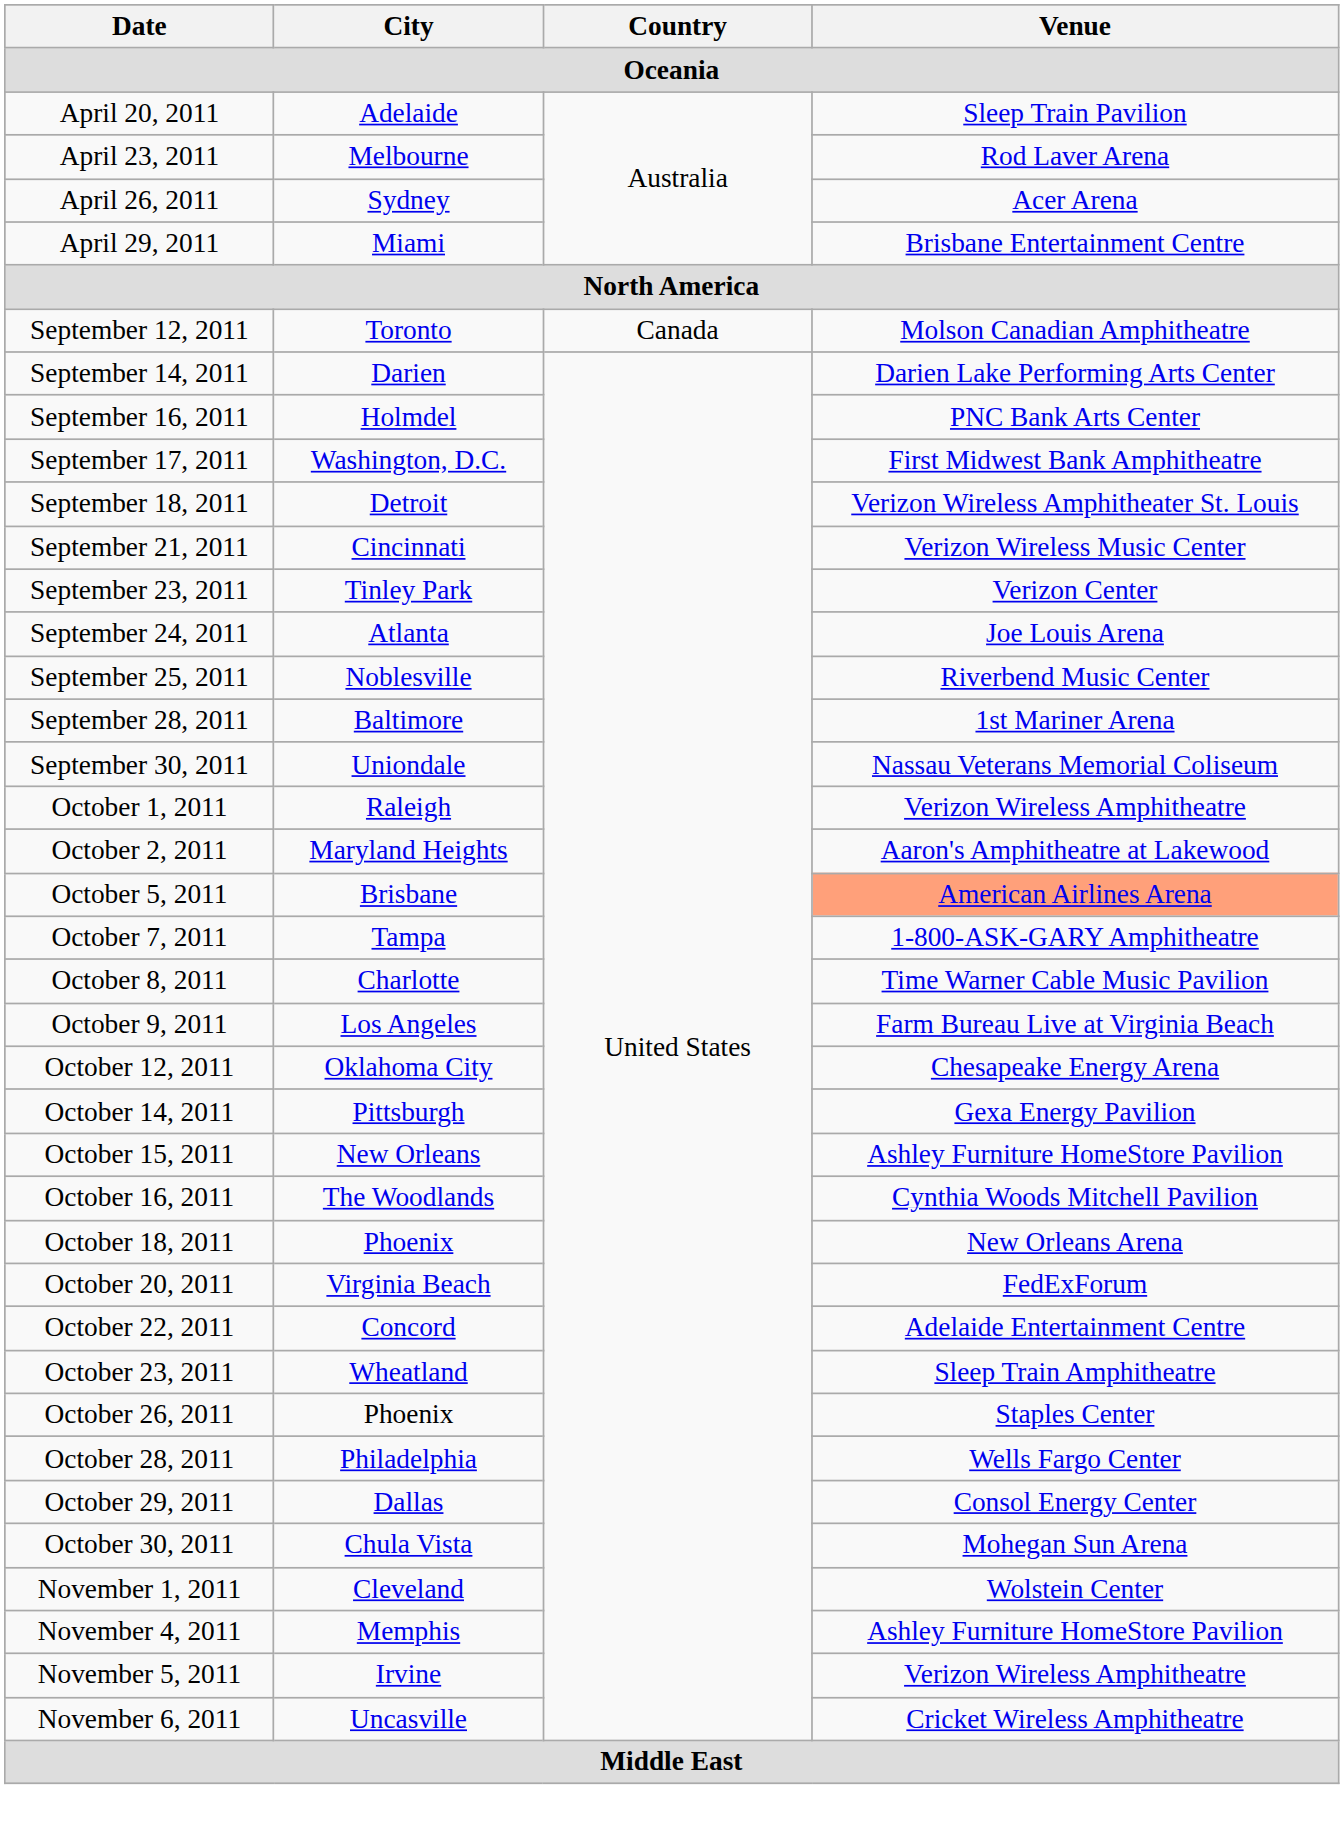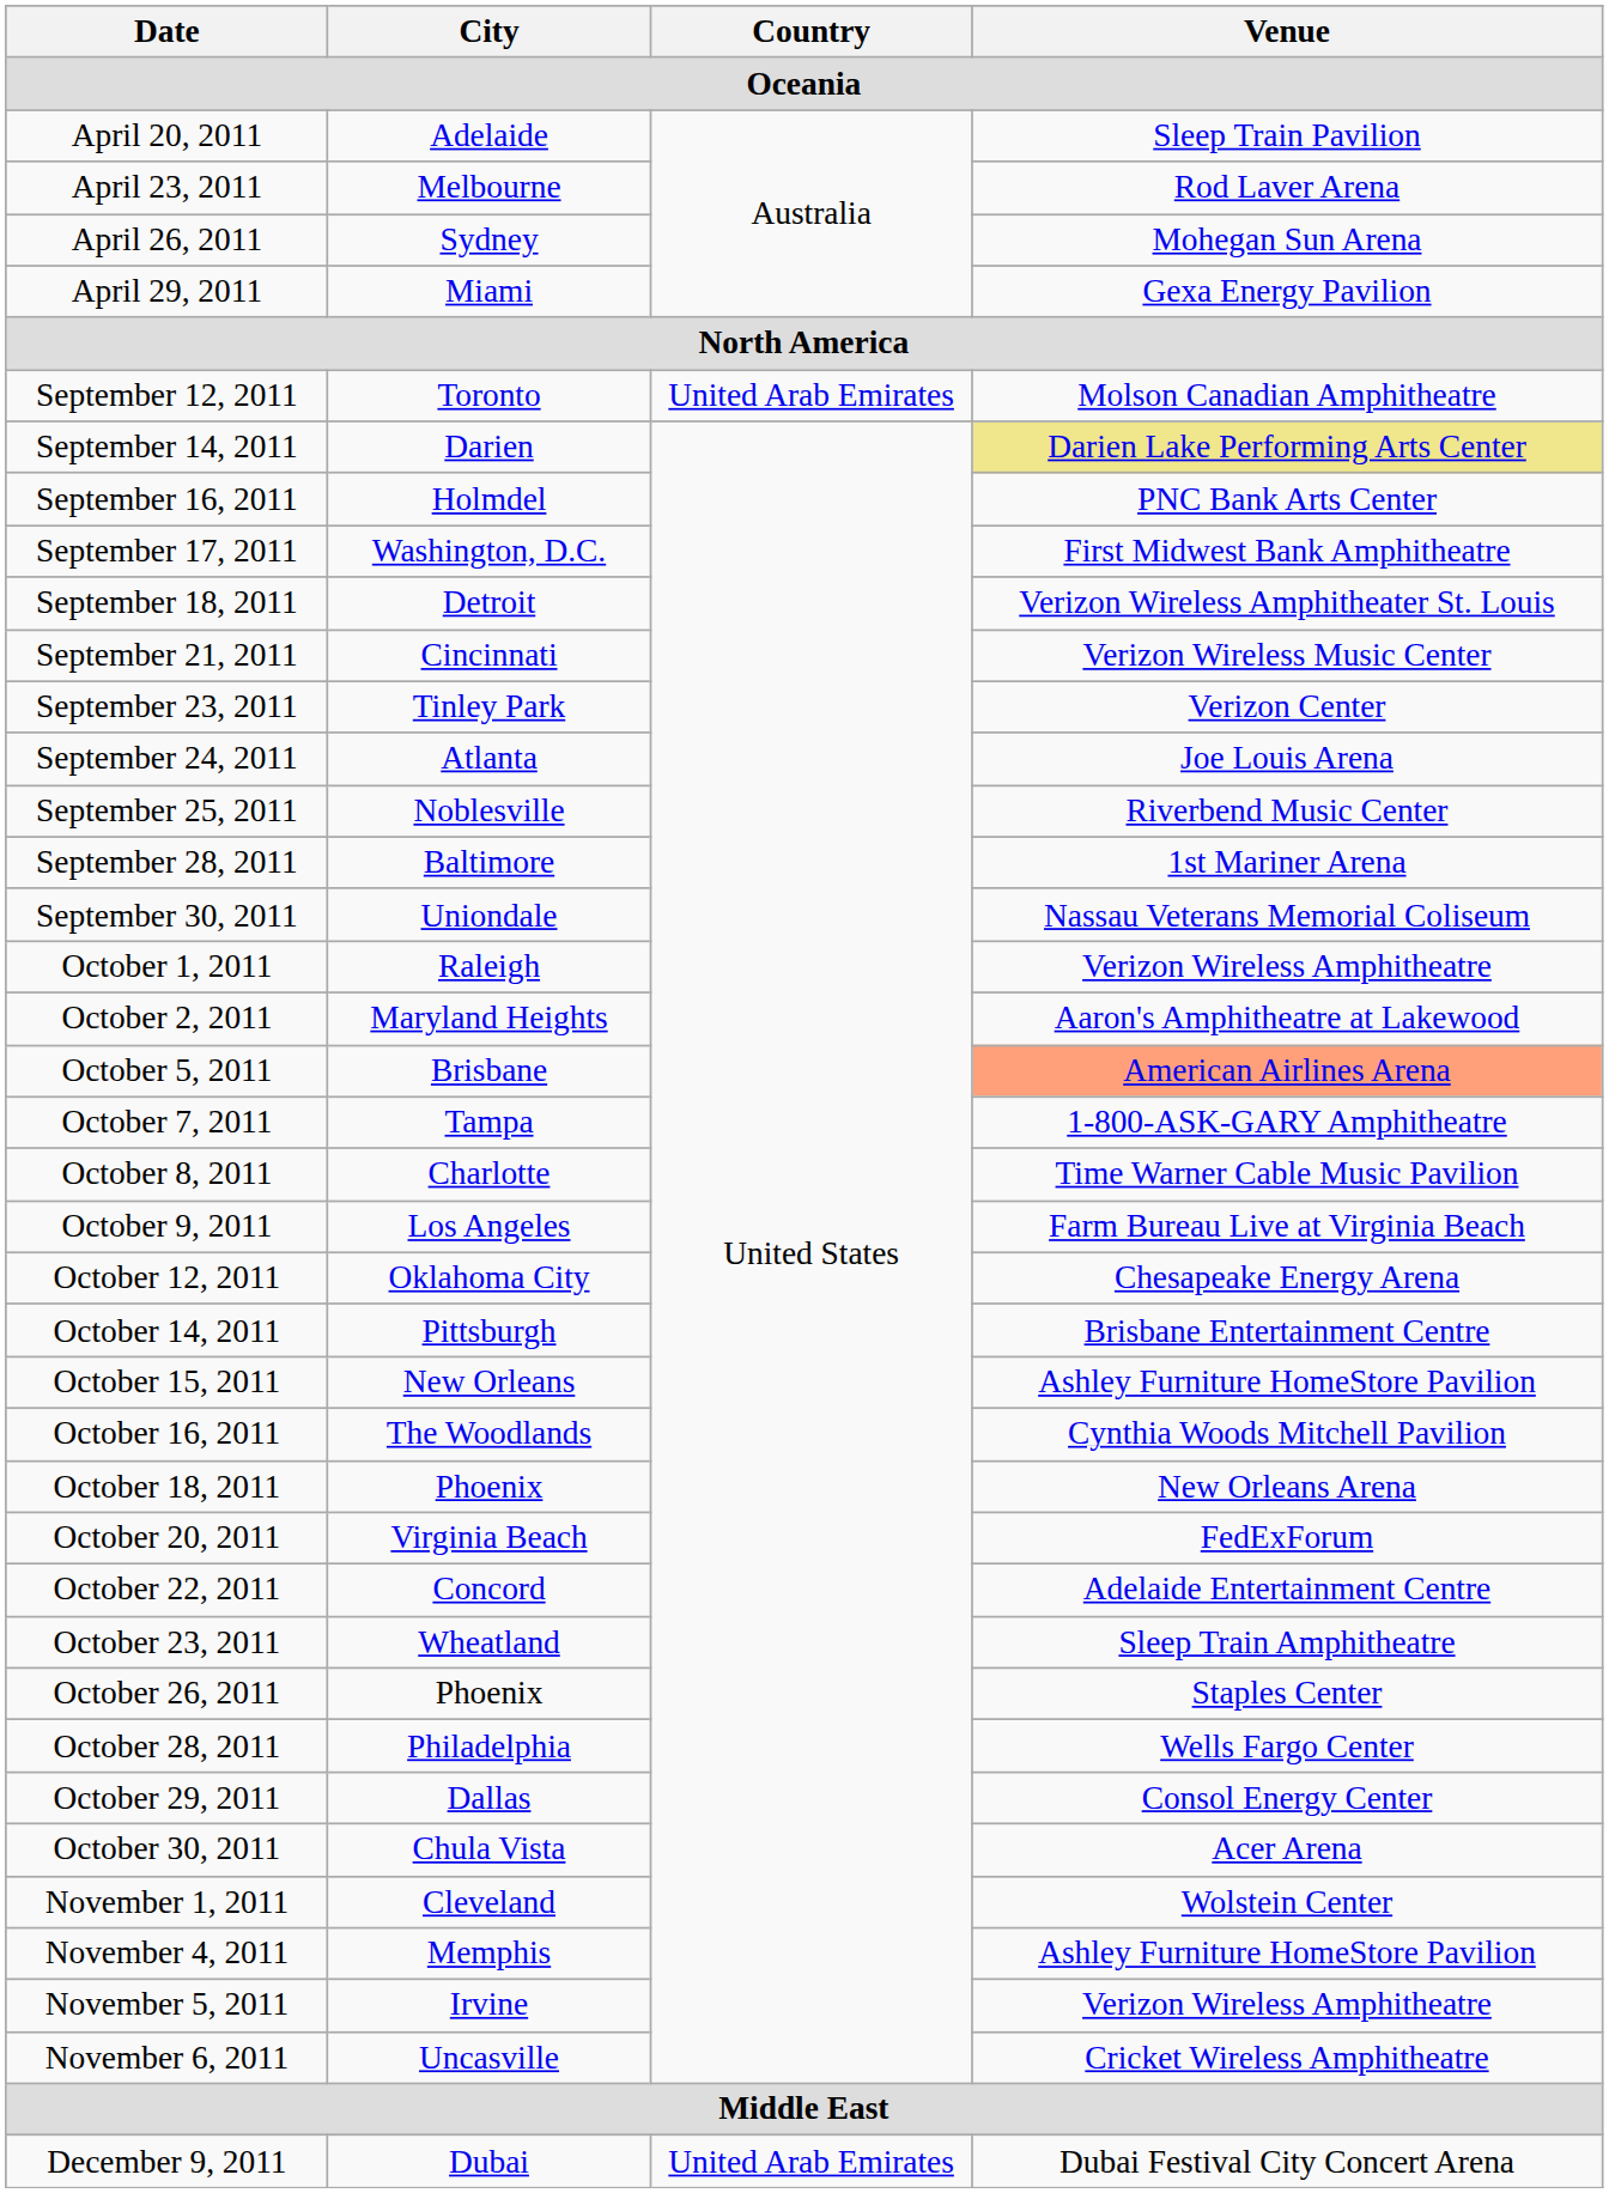April 26, 2011 | Venue: Acer Arena -> Mohegan Sun Arena
April 29, 2011 | Venue: Brisbane Entertainment Centre -> Gexa Energy Pavilion
September 12, 2011 | Country: Canada -> United Arab Emirates
September 14, 2011 | Venue: no background -> khaki background
October 14, 2011 | Venue: Gexa Energy Pavilion -> Brisbane Entertainment Centre
October 30, 2011 | Venue: Mohegan Sun Arena -> Acer Arena
+ row: December 9, 2011 | Dubai | United Arab Emirates | Dubai Festival City Concert Arena
